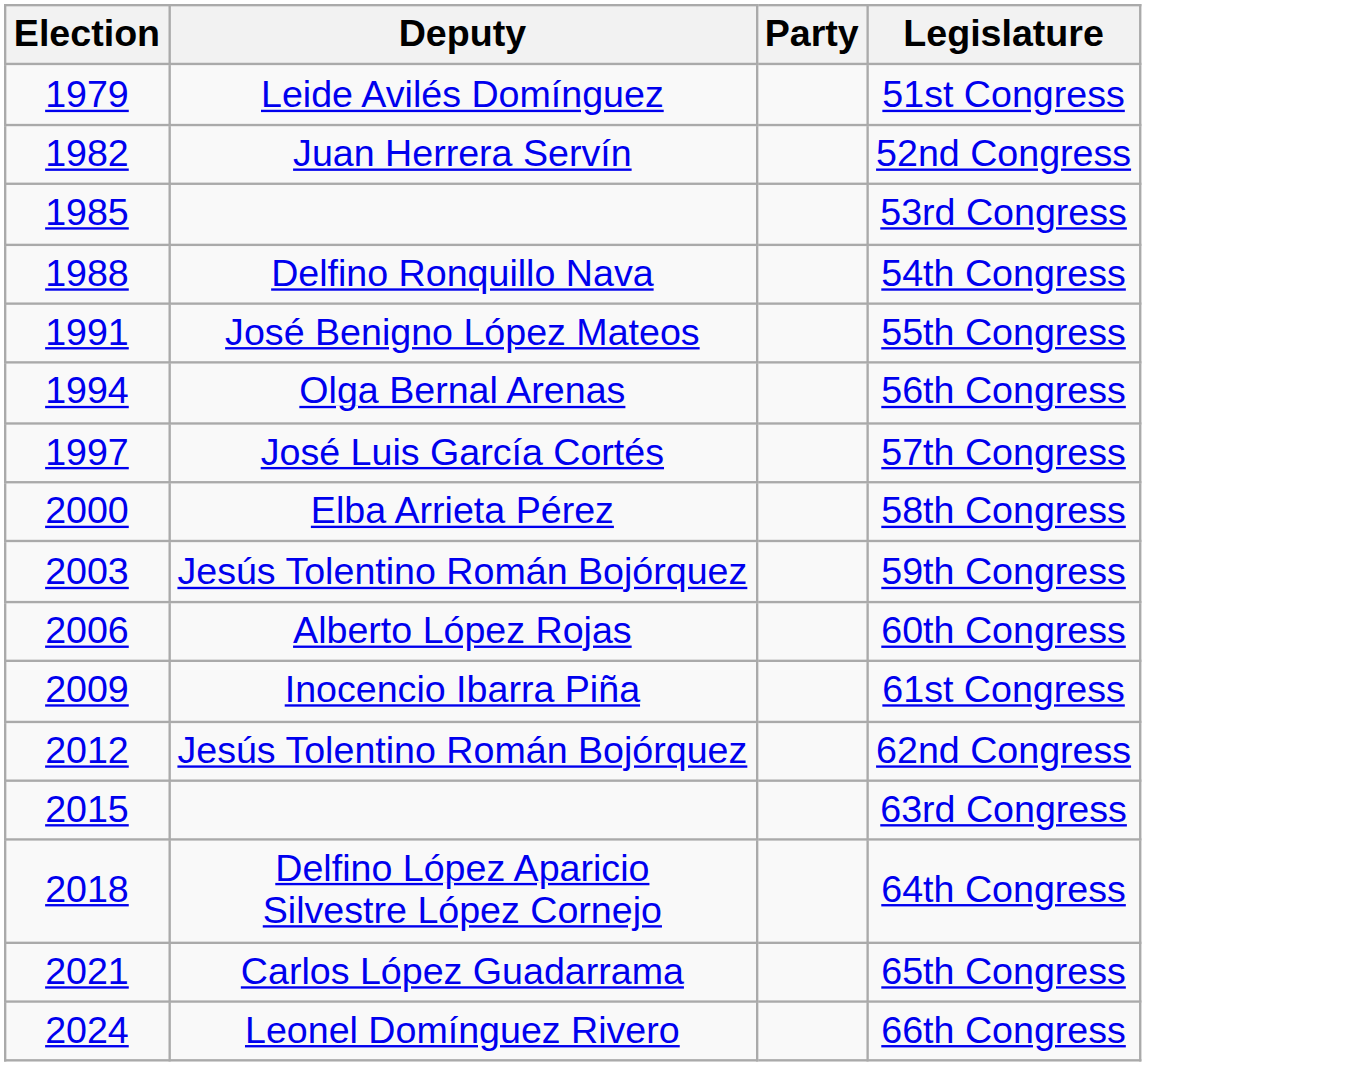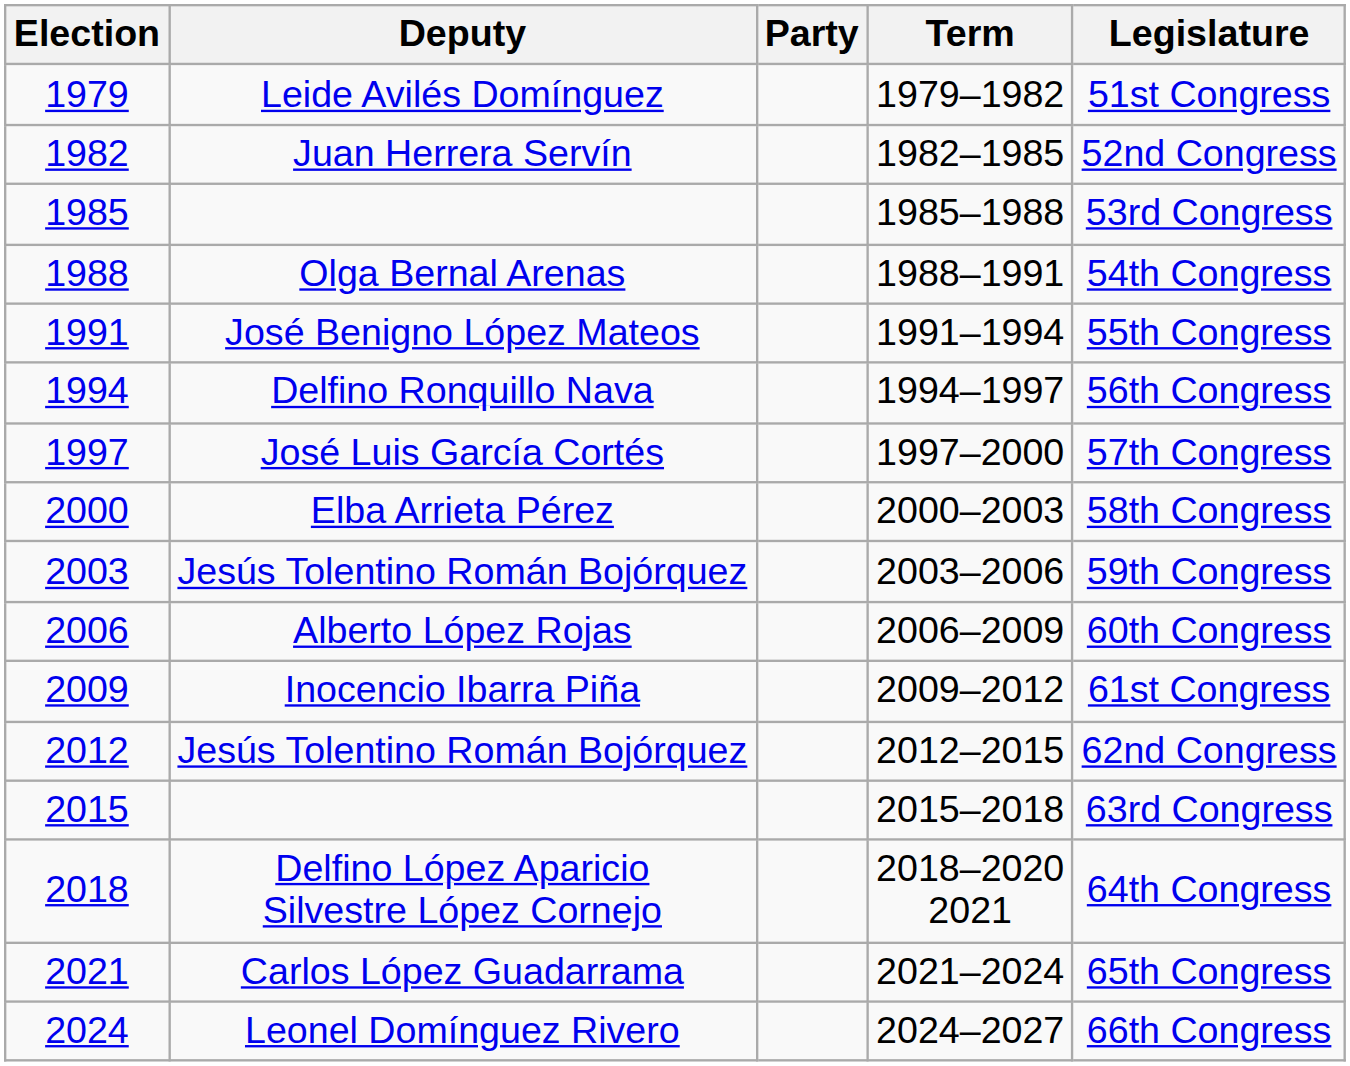+ column: Term | 1979–1982 | 1982–1985 | 1985–1988 | 1988–1991 | 1991–1994 | 1994–1997 | 1997–2000 | 2000–2003 | 2003–2006 | 2006–2009 | 2009–2012 | 2012–2015 | 2015–2018 | 2018–2020 2021 | 2021–2024 | 2024–2027
1988 | Deputy: Delfino Ronquillo Nava -> Olga Bernal Arenas
1994 | Deputy: Olga Bernal Arenas -> Delfino Ronquillo Nava
